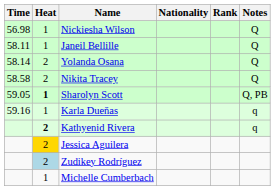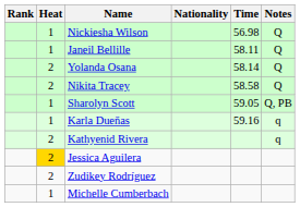columns swapped: Rank <-> Time
Sharolyn Scott | Heat: bold -> normal
Kathyenid Rivera | Heat: bold -> normal
Zudikey Rodríguez | Heat: lightblue background -> no background
